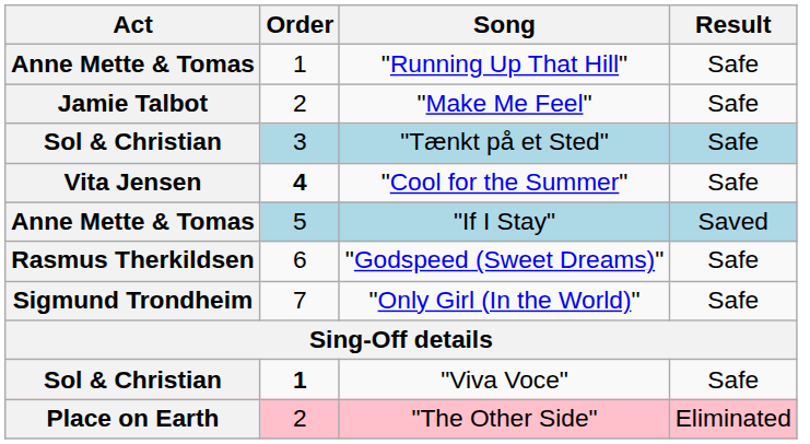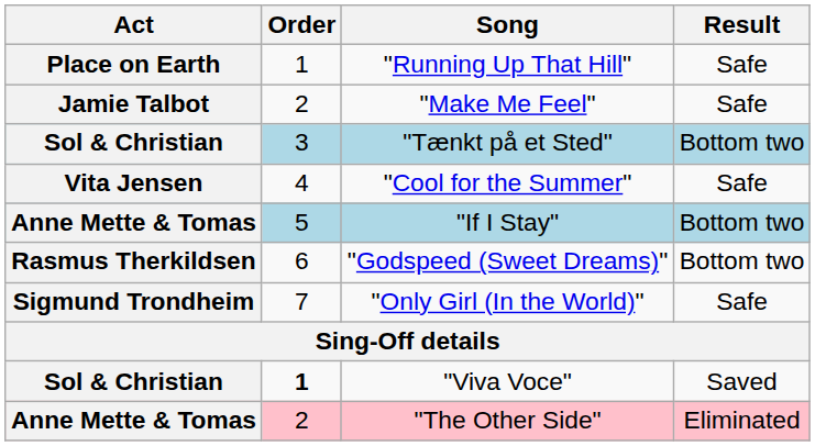"Running Up That Hill" | Act: Anne Mette & Tomas -> Place on Earth
"Tænkt på et Sted" | Result: Safe -> Bottom two
"Cool for the Summer" | Order: bold -> normal
"If I Stay" | Result: Saved -> Bottom two
"Godspeed (Sweet Dreams)" | Result: Safe -> Bottom two
"Viva Voce" | Result: Safe -> Saved
"The Other Side" | Act: Place on Earth -> Anne Mette & Tomas
